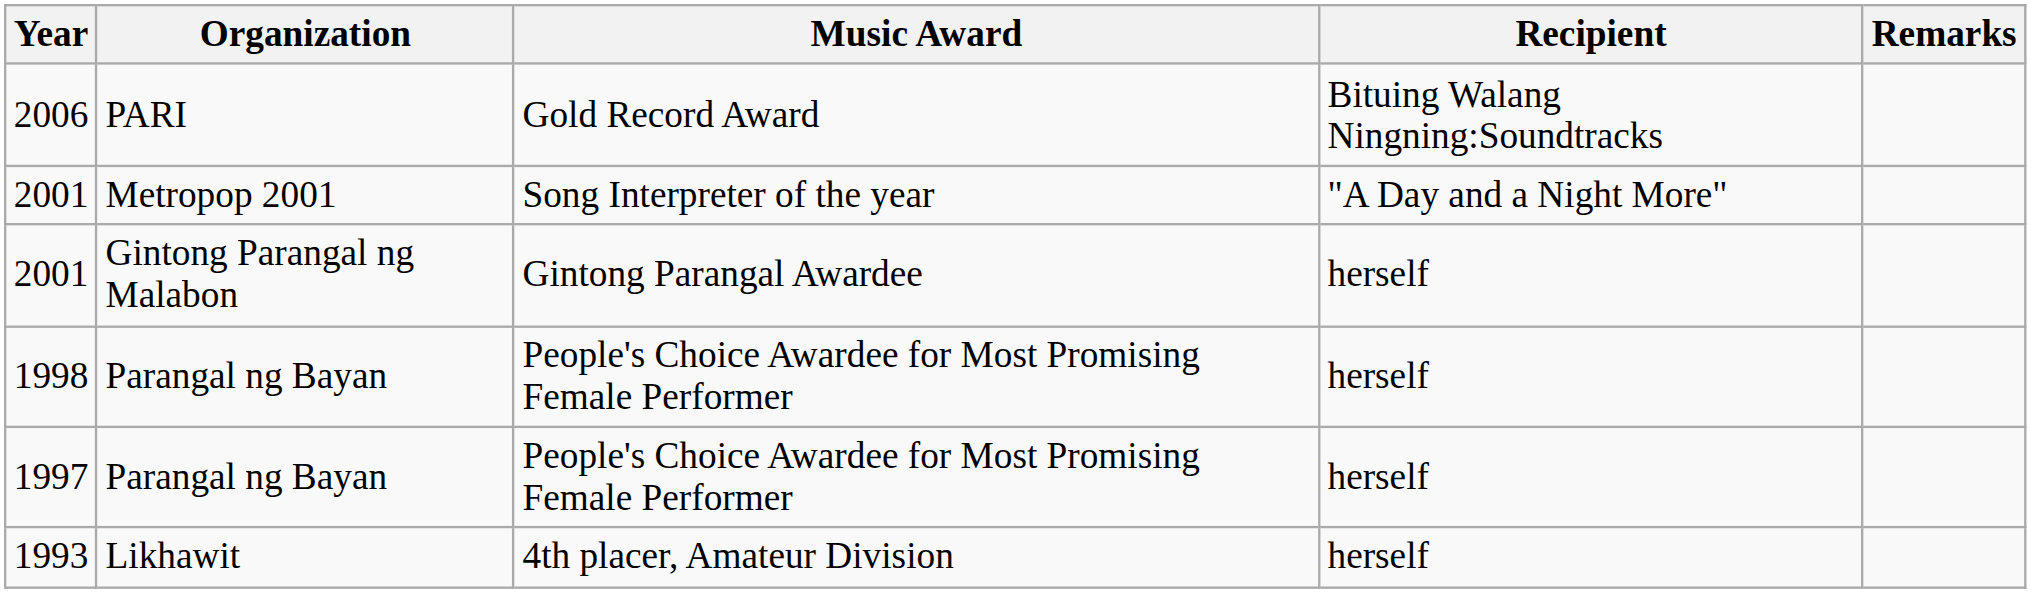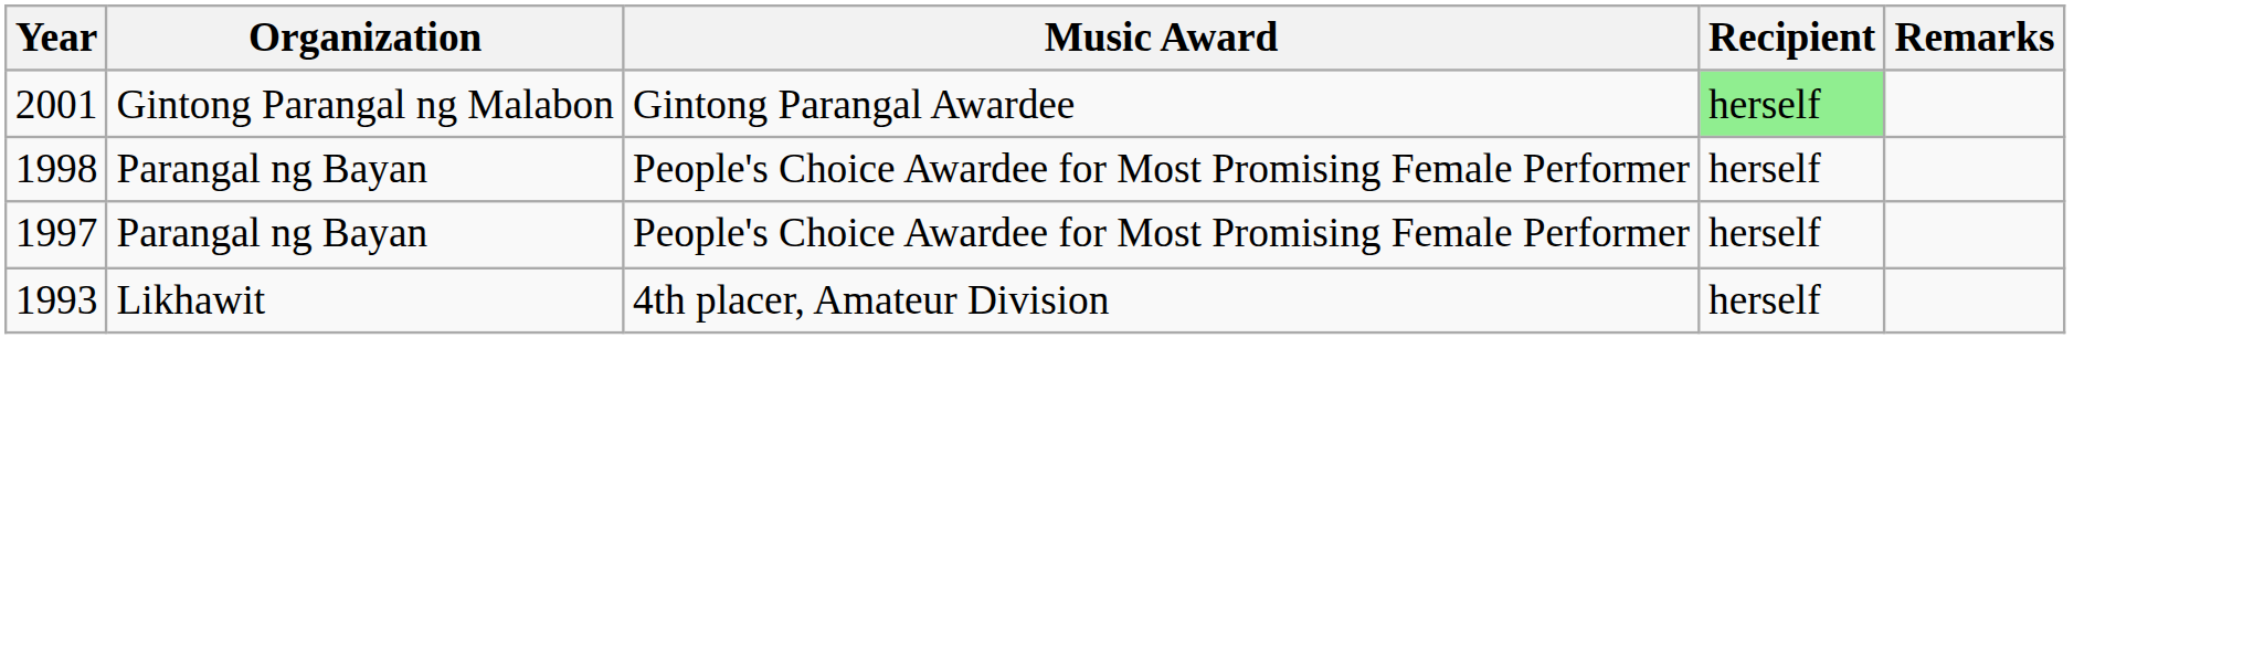- row: 2006 | PARI | Gold Record Award | Bituing Walang Ningning:Soundtracks
- row: 2001 | Metropop 2001 | Song Interpreter of the year | "A Day and a Night More"
2001 / Gintong Parangal ng Malabon | Recipient: no background -> lightgreen background
